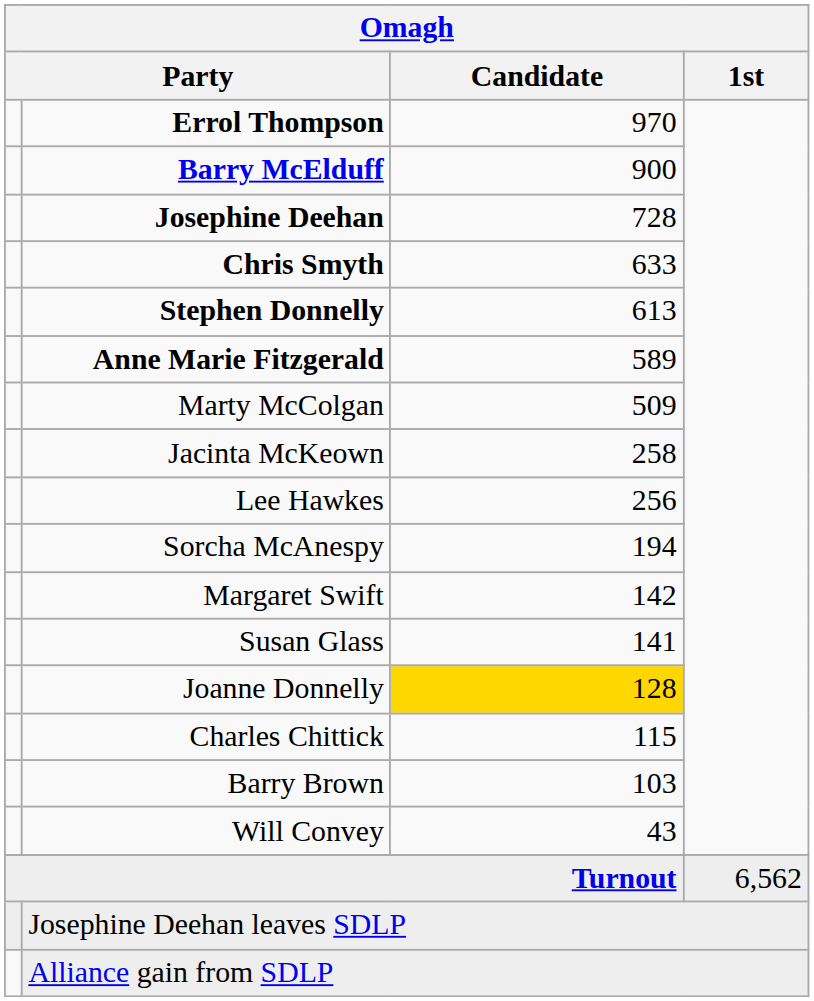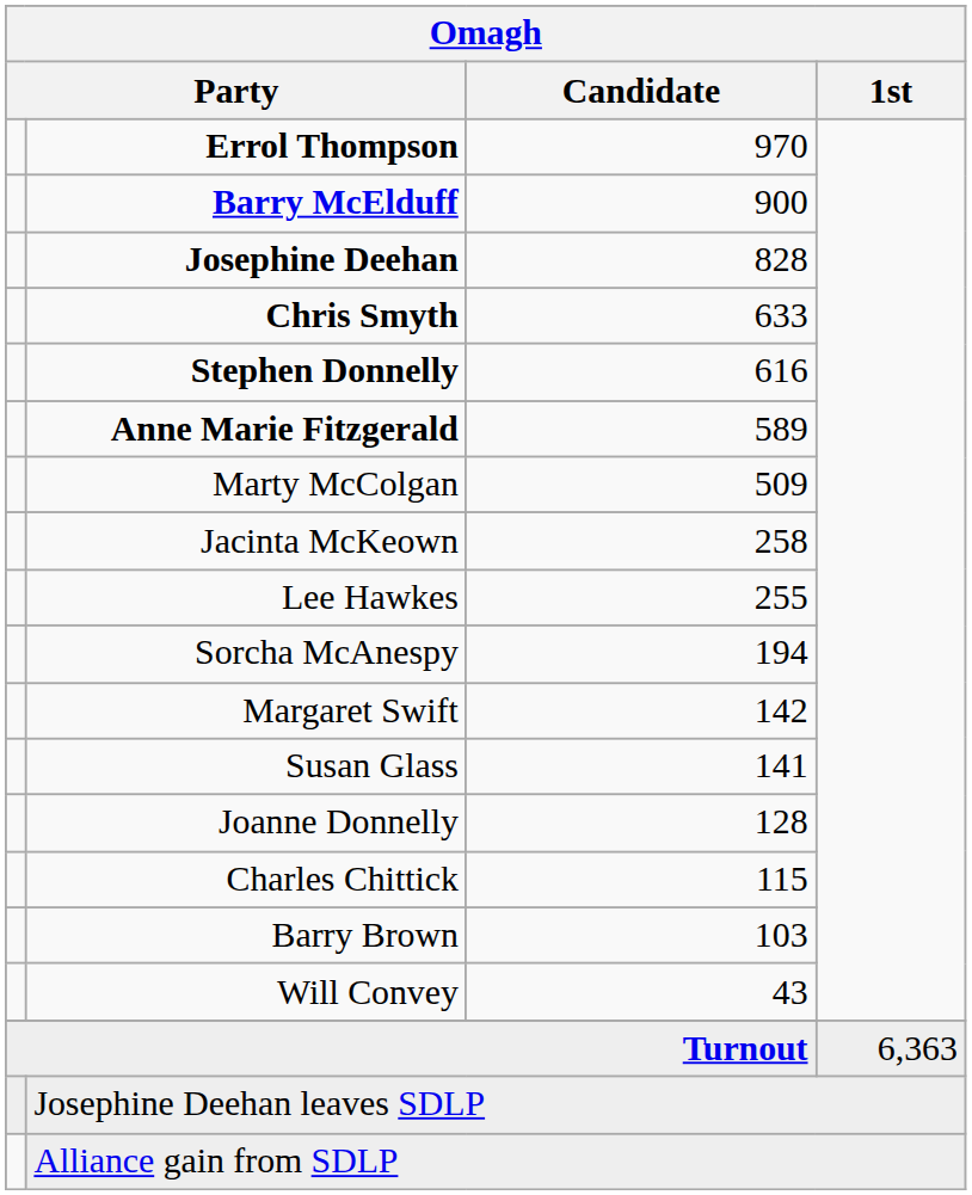Josephine Deehan | Omagh / Candidate: 728 -> 828
Stephen Donnelly | Omagh / Candidate: 613 -> 616
Lee Hawkes | Omagh / Candidate: 256 -> 255
Joanne Donnelly | Omagh / Candidate: gold background -> no background
Turnout | Omagh / 1st: 6,562 -> 6,363
